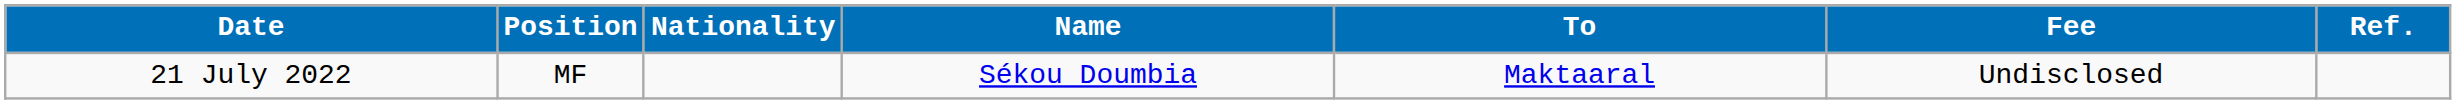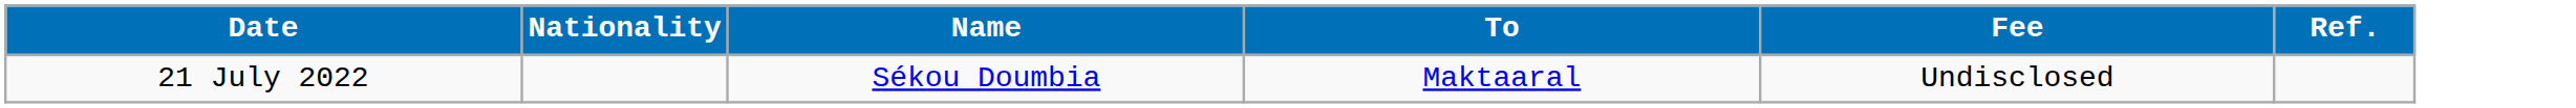- column: Position | MF
